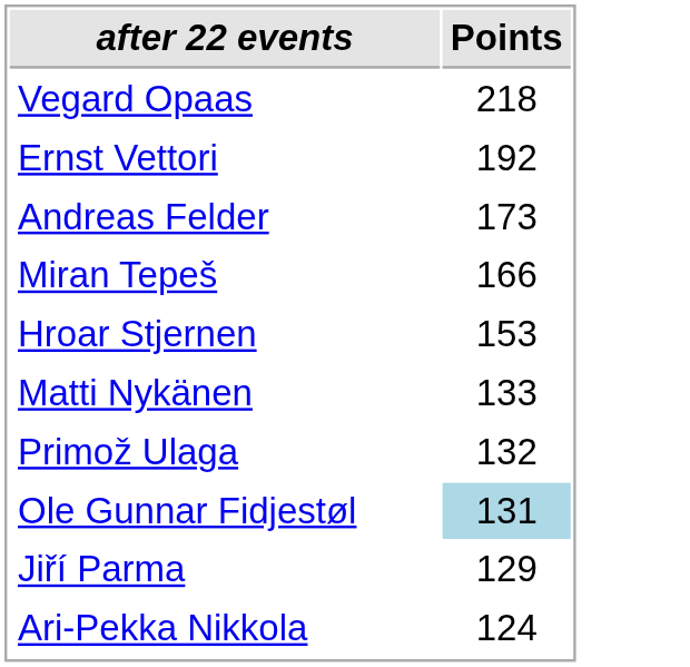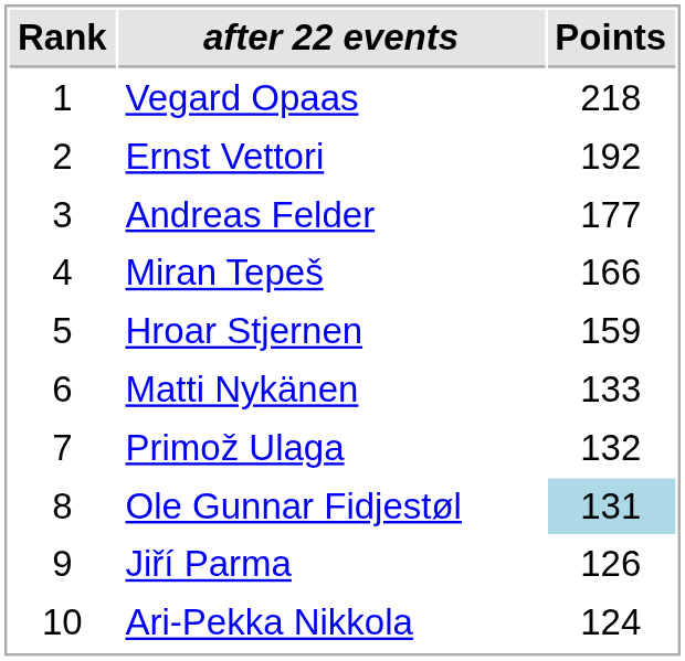+ column: Rank | 1 | 2 | 3 | 4 | 5 | 6 | 7 | 8 | 9 | 10
Andreas Felder | Points: 173 -> 177
Hroar Stjernen | Points: 153 -> 159
Jiří Parma | Points: 129 -> 126
